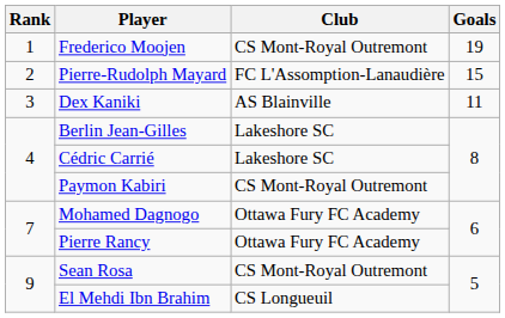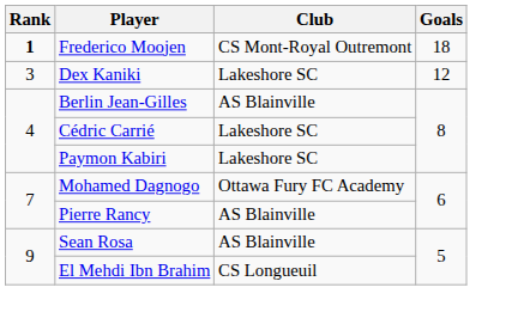Frederico Moojen | Rank: normal -> bold
Frederico Moojen | Goals: 19 -> 18
- row: 2 | Pierre-Rudolph Mayard | FC L'Assomption-Lanaudière | 15
Dex Kaniki | Club: AS Blainville -> Lakeshore SC
Dex Kaniki | Goals: 11 -> 12
Berlin Jean-Gilles | Club: Lakeshore SC -> AS Blainville
Paymon Kabiri | Club: CS Mont-Royal Outremont -> Lakeshore SC
Pierre Rancy | Club: Ottawa Fury FC Academy -> AS Blainville
Sean Rosa | Club: CS Mont-Royal Outremont -> AS Blainville
